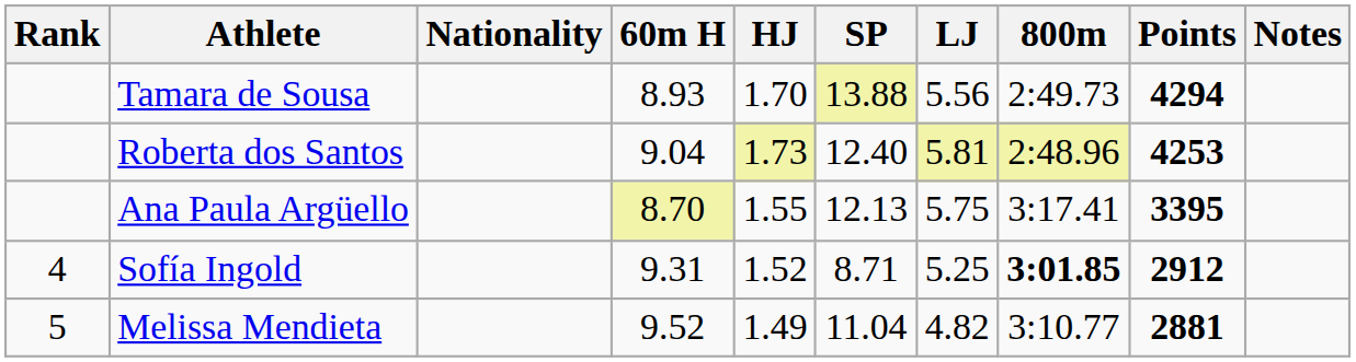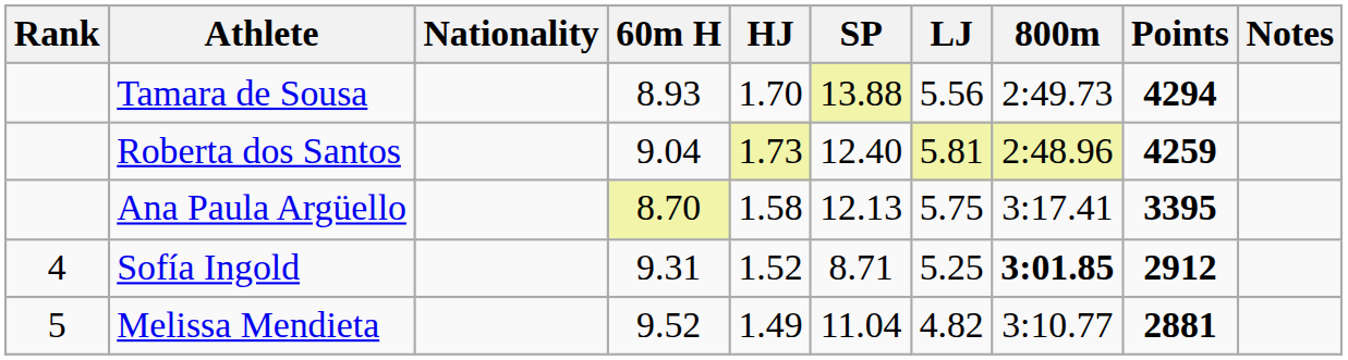Roberta dos Santos | Points: 4253 -> 4259
Ana Paula Argüello | HJ: 1.55 -> 1.58
